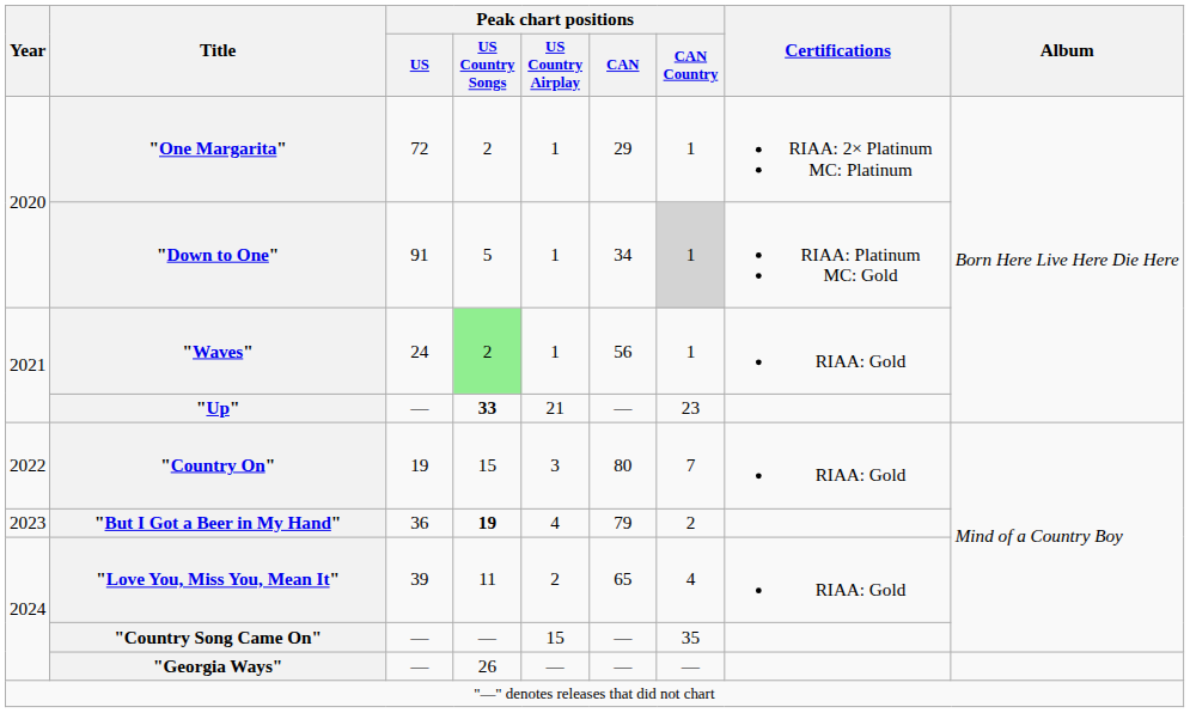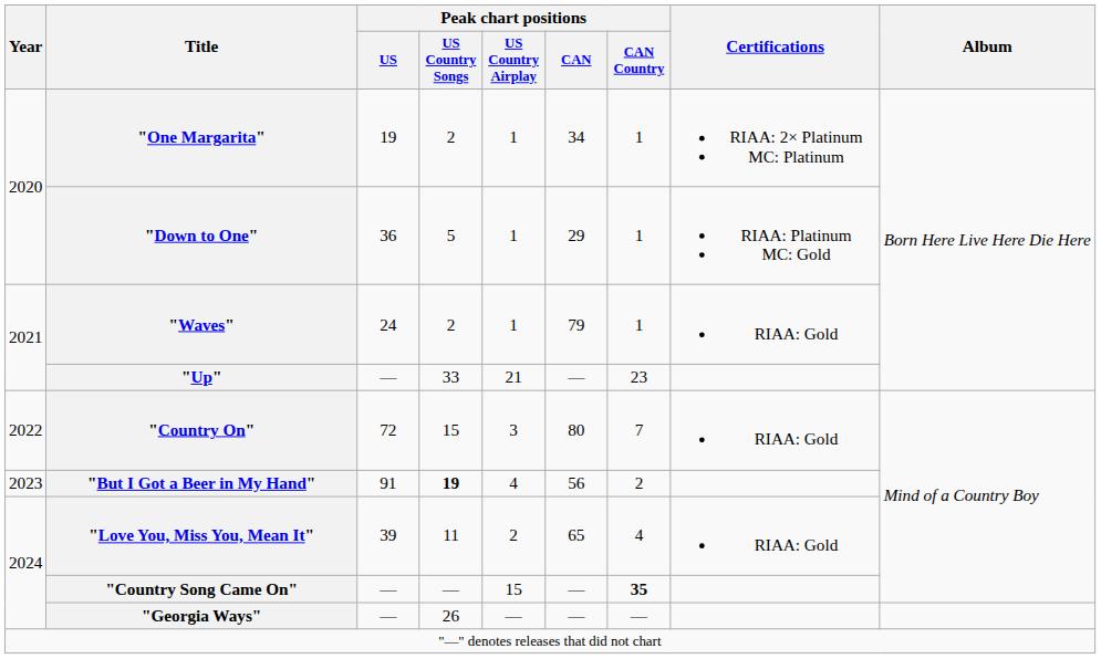"One Margarita" | Peak chart positions / US: 72 -> 19
"One Margarita" | Peak chart positions / CAN: 29 -> 34
"Down to One" | Peak chart positions / US: 91 -> 36
"Down to One" | Peak chart positions / CAN: 34 -> 29
"Down to One" | Peak chart positions / CAN Country: lightgrey background -> no background
"Waves" | Peak chart positions / US Country Songs: lightgreen background -> no background
"Waves" | Peak chart positions / CAN: 56 -> 79
"Up" | Peak chart positions / US Country Songs: bold -> normal
"Country On" | Peak chart positions / US: 19 -> 72
"But I Got a Beer in My Hand" | Peak chart positions / US: 36 -> 91
"But I Got a Beer in My Hand" | Peak chart positions / CAN: 79 -> 56
"Country Song Came On" | Peak chart positions / CAN Country: normal -> bold
